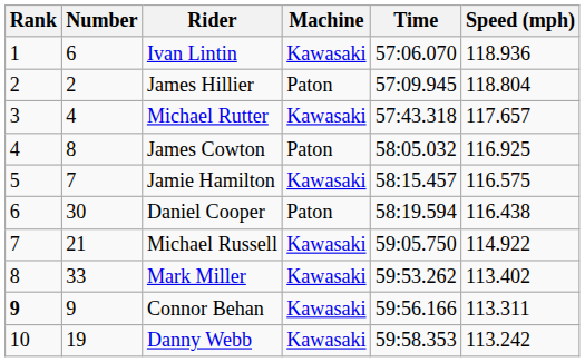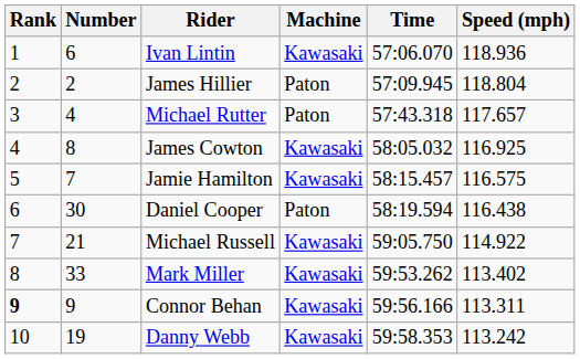Michael Rutter | Machine: Kawasaki -> Paton
James Cowton | Machine: Paton -> Kawasaki
